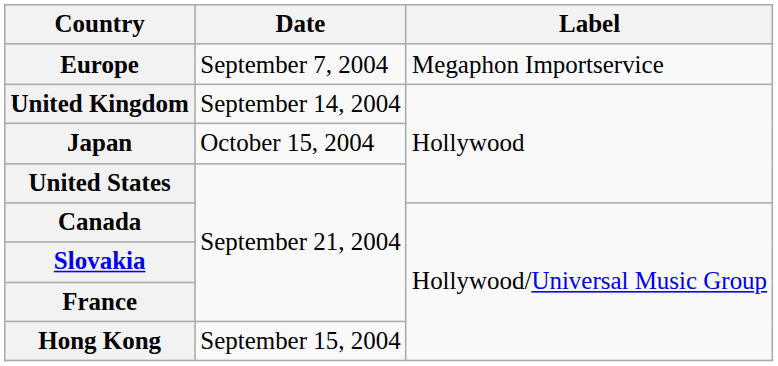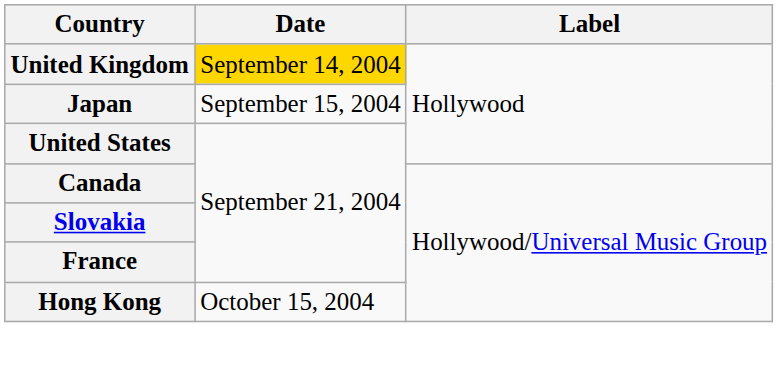- row: Europe | September 7, 2004 | Megaphon Importservice
United Kingdom | Date: no background -> gold background
Japan | Date: October 15, 2004 -> September 15, 2004
Hong Kong | Date: September 15, 2004 -> October 15, 2004
